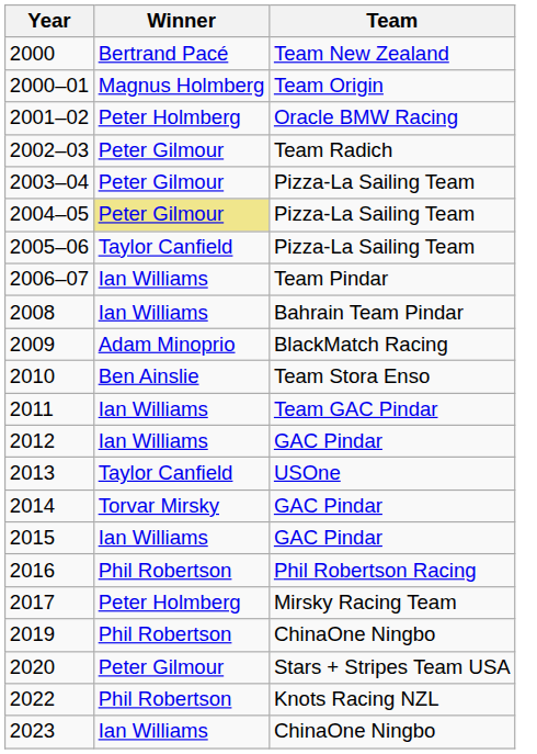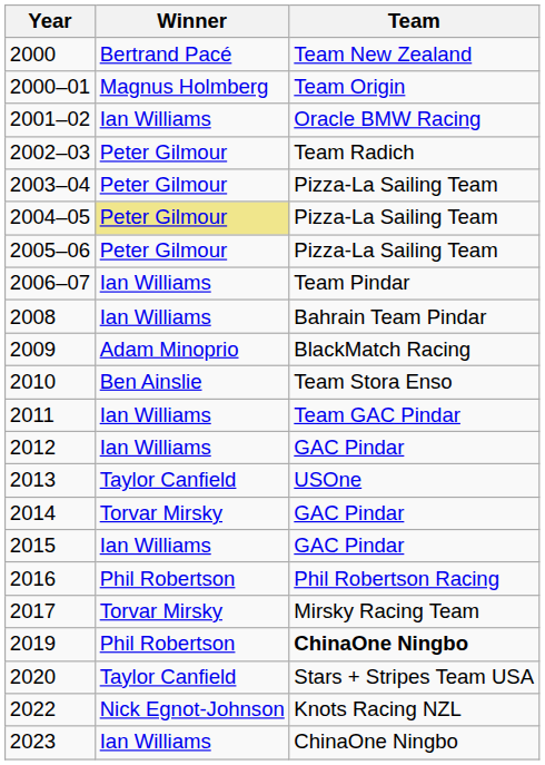2001–02 | Winner: Peter Holmberg -> Ian Williams
2005–06 | Winner: Taylor Canfield -> Peter Gilmour
2017 | Winner: Peter Holmberg -> Torvar Mirsky
2019 | Team: normal -> bold
2020 | Winner: Peter Gilmour -> Taylor Canfield
2022 | Winner: Phil Robertson -> Nick Egnot-Johnson
